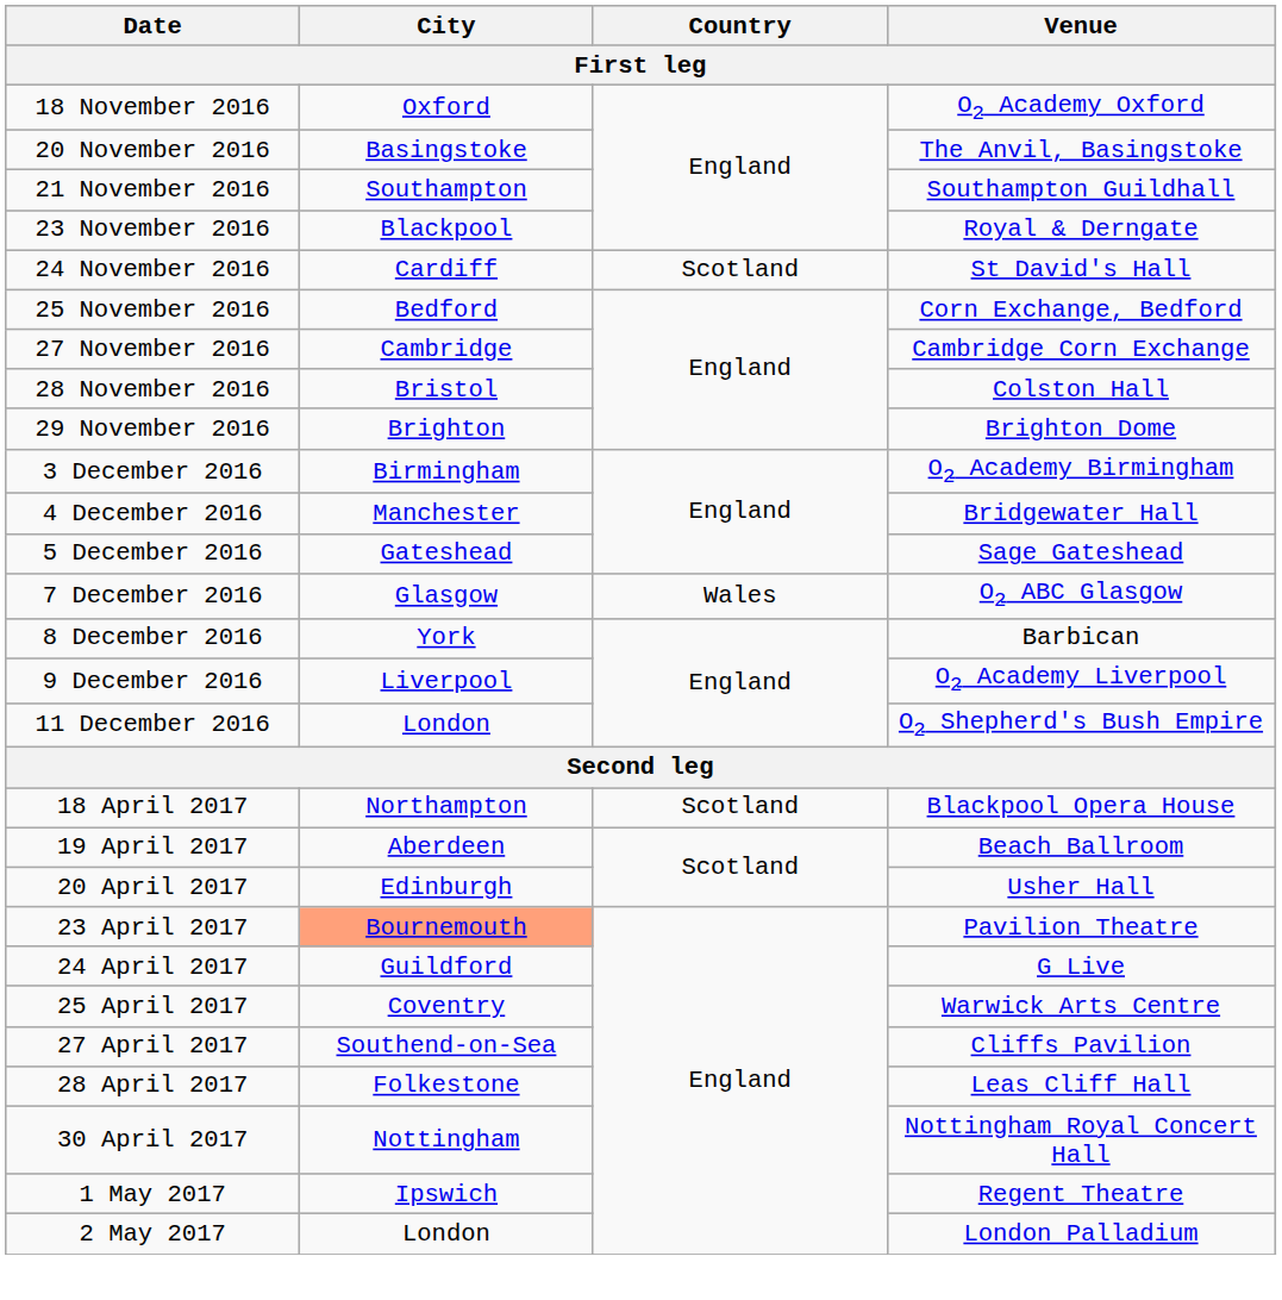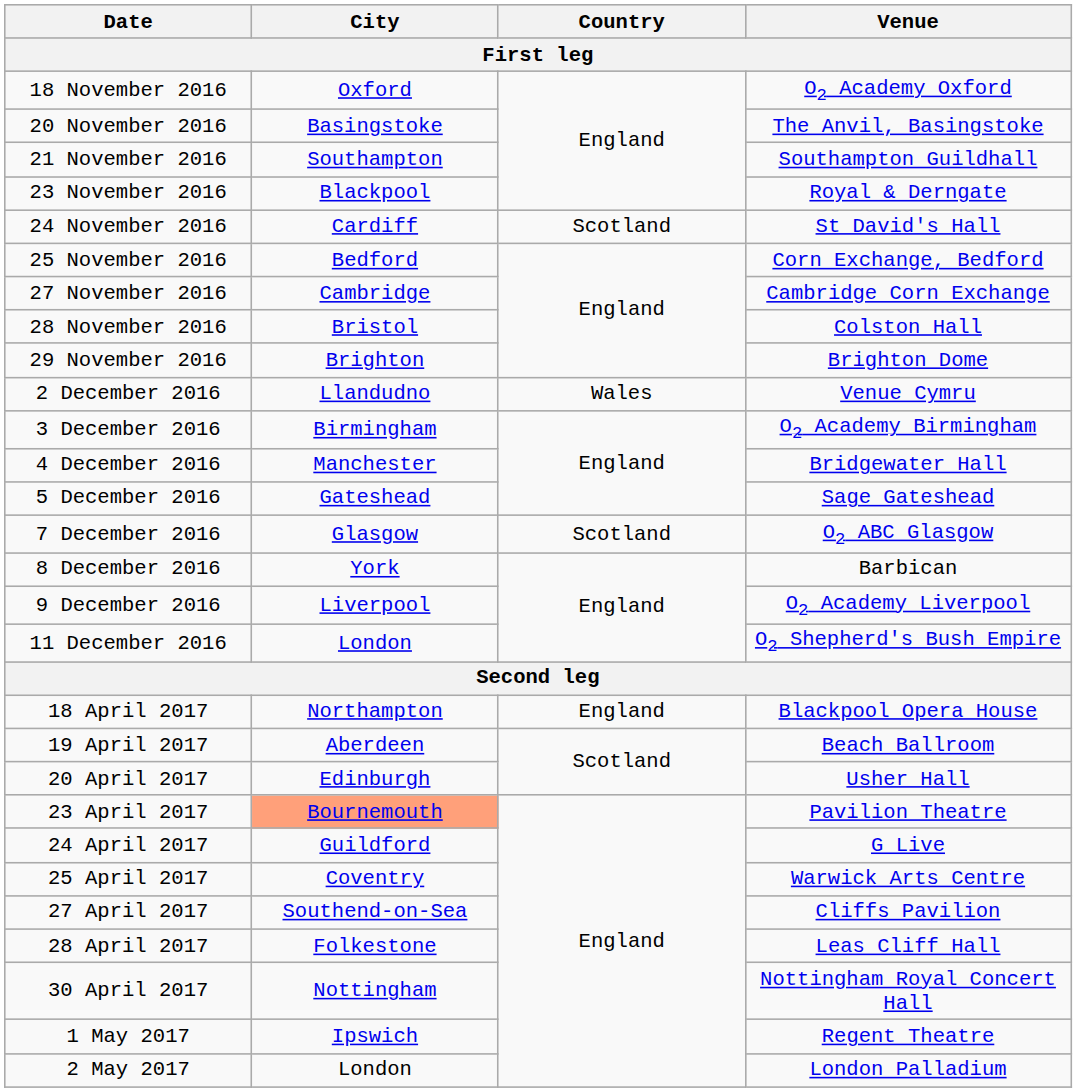+ row: 2 December 2016 | Llandudno | Wales | Venue Cymru
7 December 2016 | Country: Wales -> Scotland
18 April 2017 | Country: Scotland -> England
